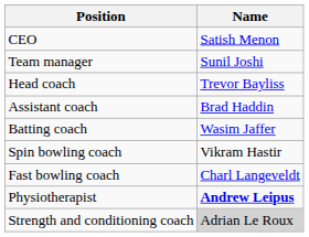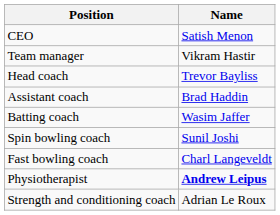Team manager | Name: Sunil Joshi -> Vikram Hastir
Spin bowling coach | Name: Vikram Hastir -> Sunil Joshi
Strength and conditioning coach | Name: lightgrey background -> no background
